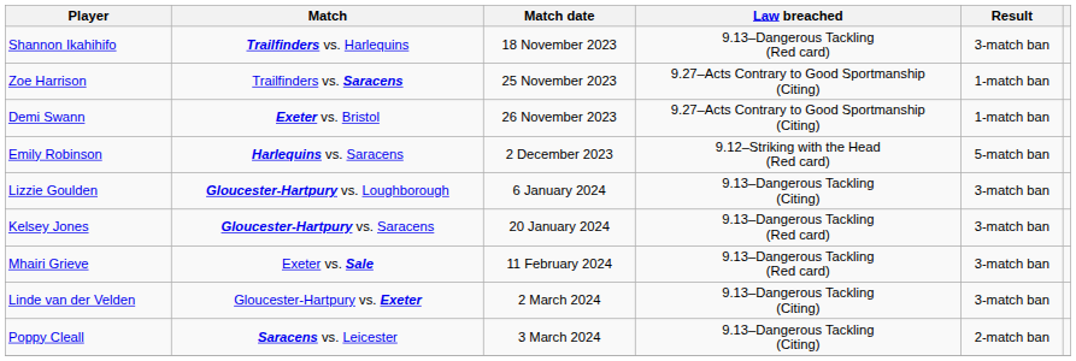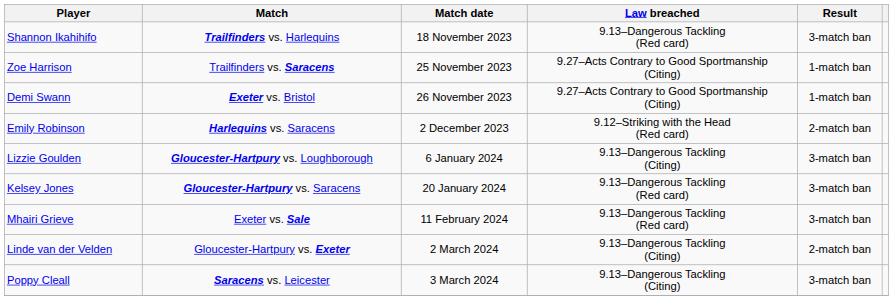Emily Robinson | Result: 5-match ban -> 2-match ban
Linde van der Velden | Result: 3-match ban -> 2-match ban
Poppy Cleall | Result: 2-match ban -> 3-match ban
